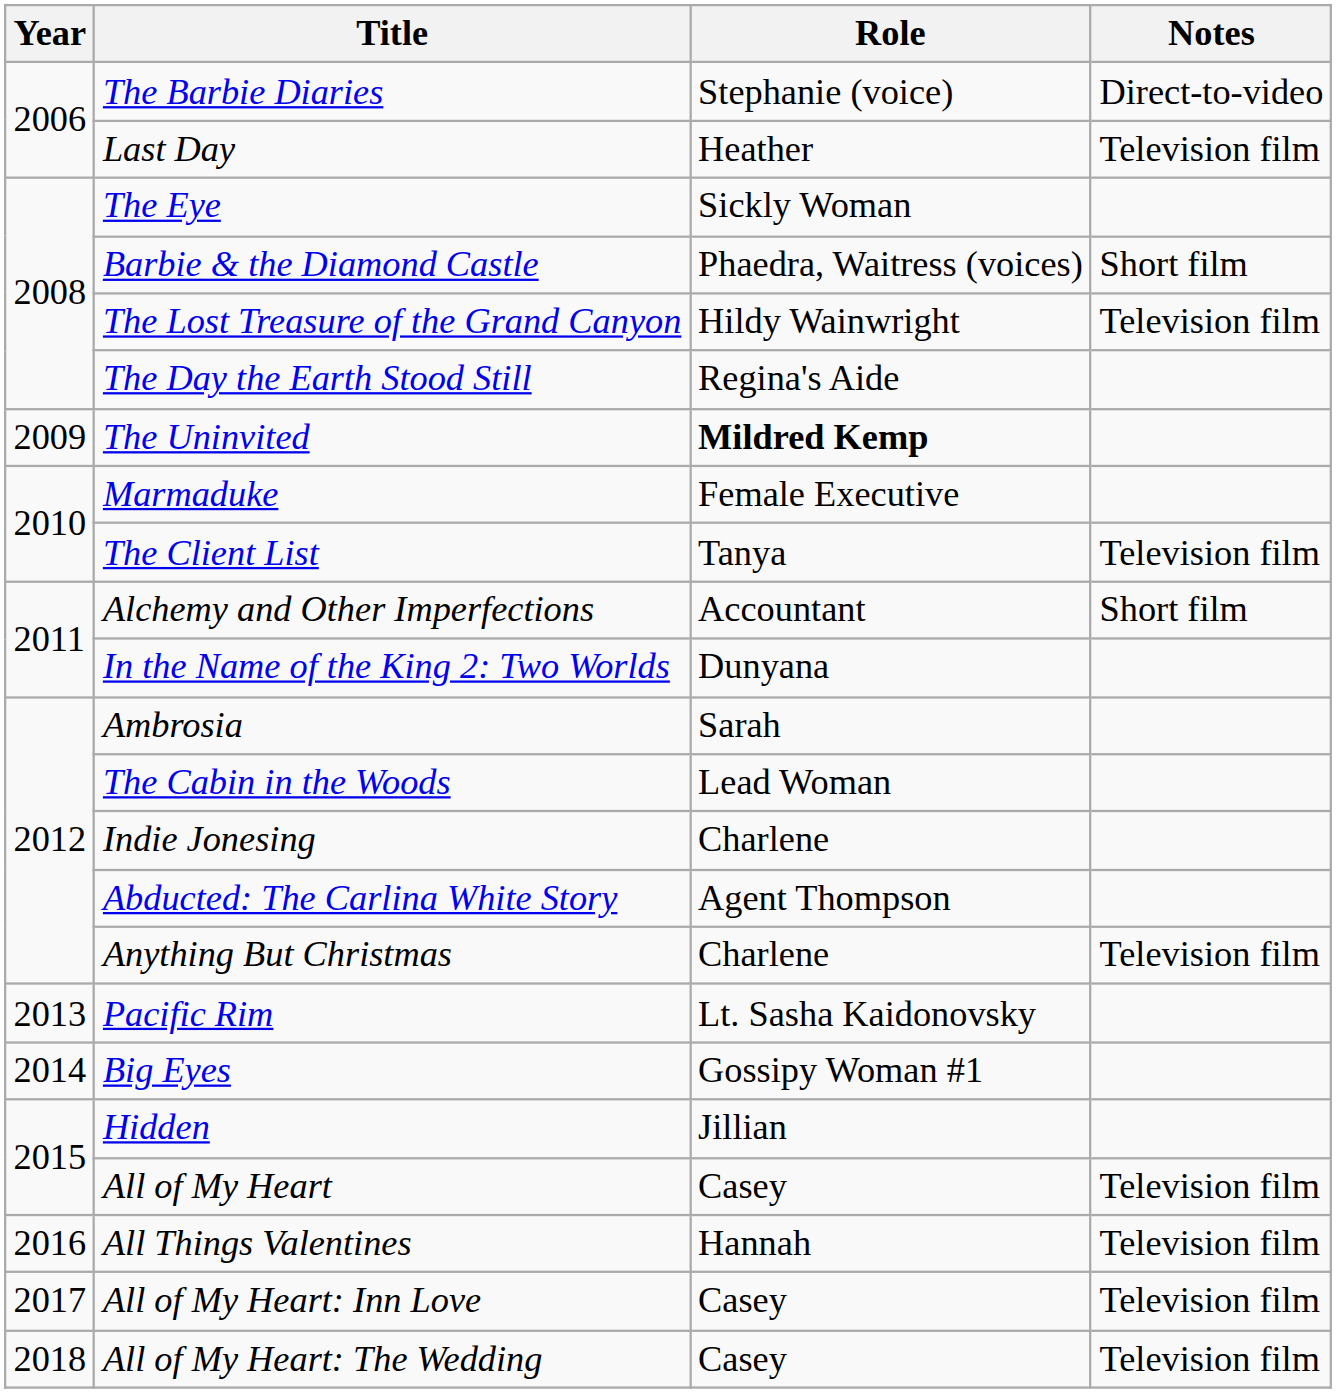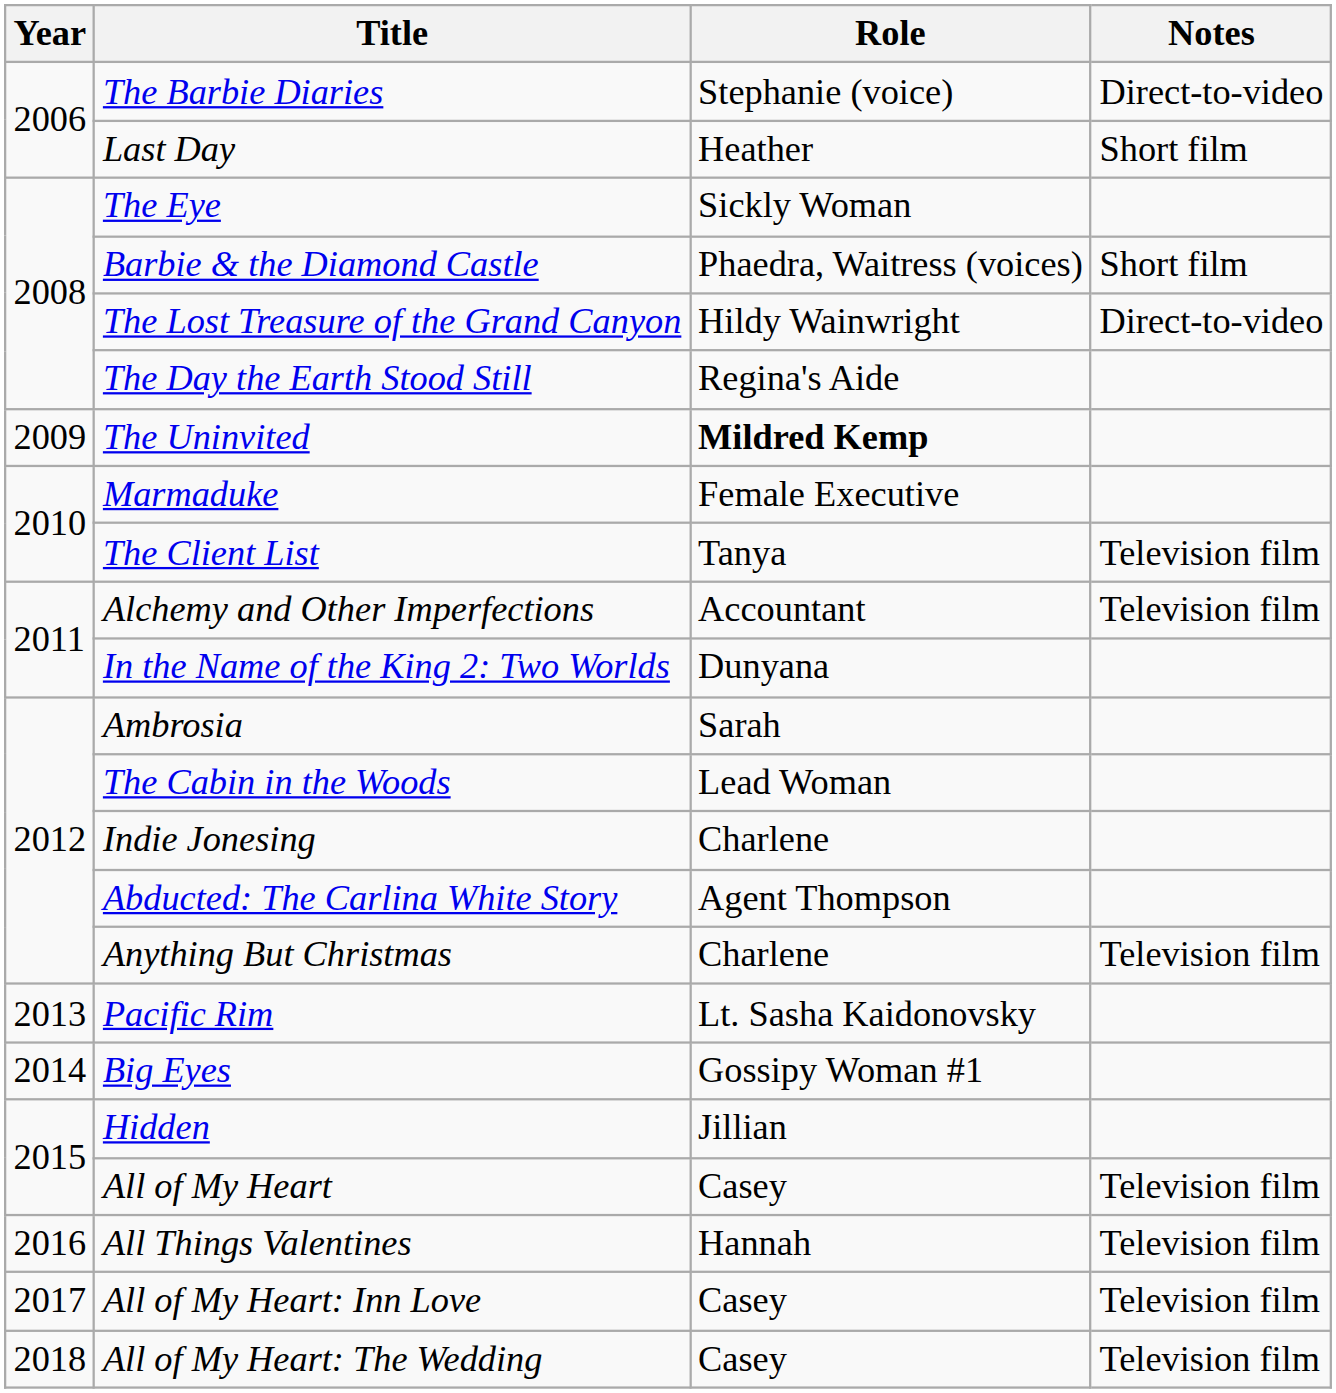Last Day | Notes: Television film -> Short film
The Lost Treasure of the Grand Canyon | Notes: Television film -> Direct-to-video
Alchemy and Other Imperfections | Notes: Short film -> Television film
